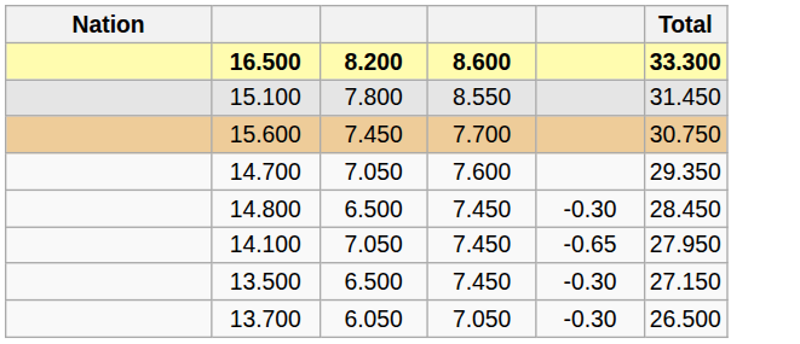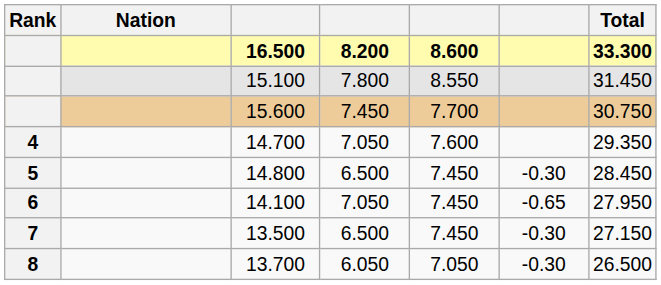+ column: Rank | 4 | 5 | 6 | 7 | 8
